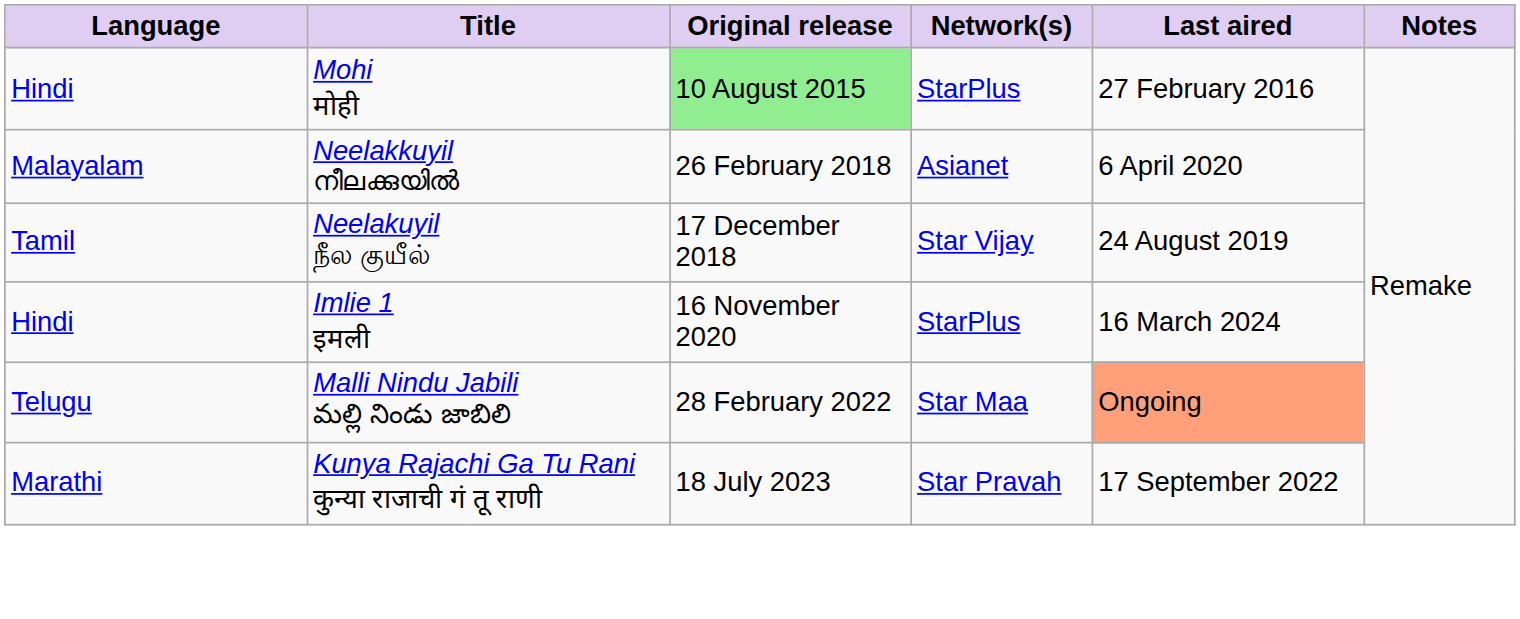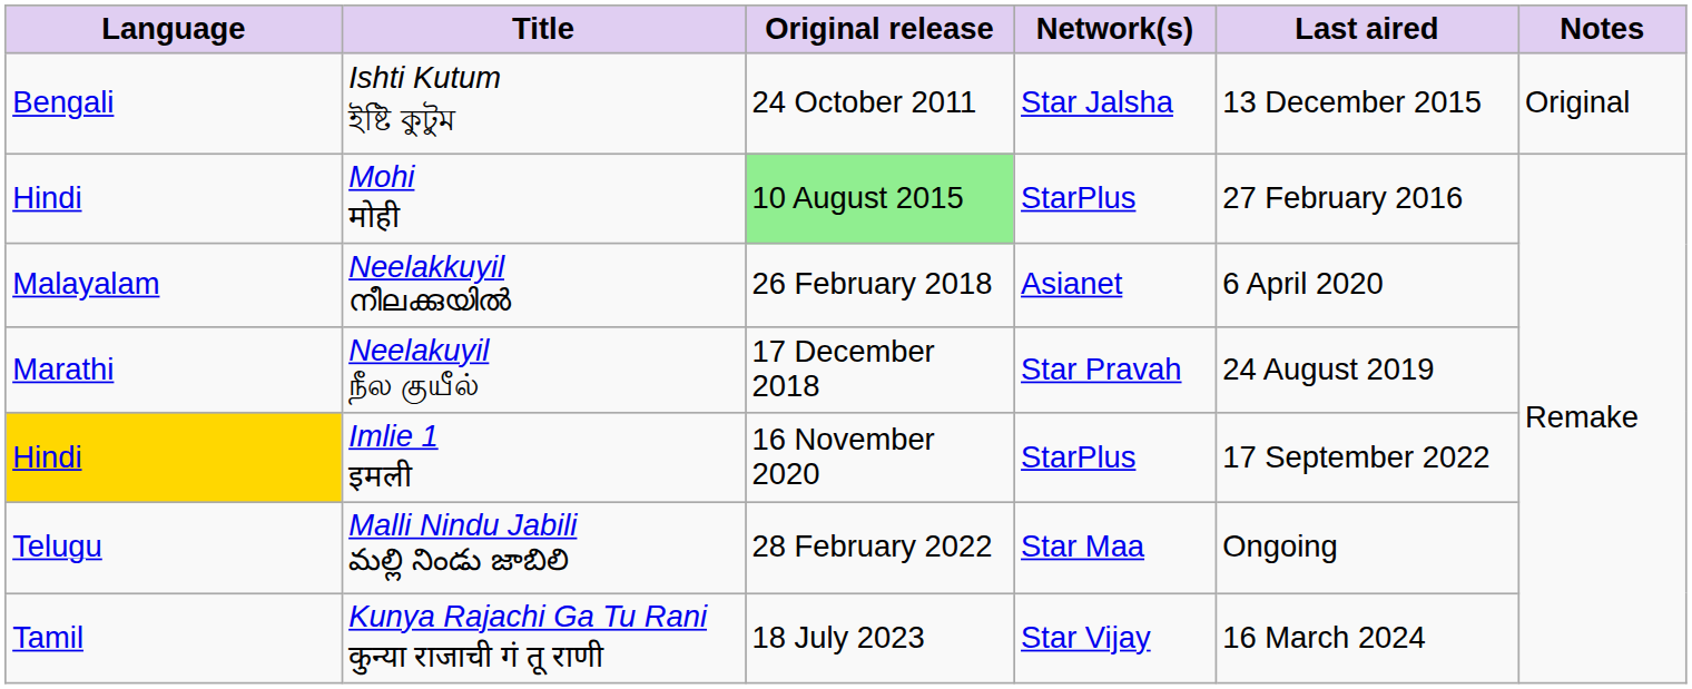+ row: Bengali | Ishti Kutum ইষ্টি কুটুম | 24 October 2011 | Star Jalsha | 13 December 2015 | Original
Neelakuyil நீல குயீல் | Language: Tamil -> Marathi
Neelakuyil நீல குயீல் | Network(s): Star Vijay -> Star Pravah
Imlie 1 इमली | Language: no background -> gold background
Imlie 1 इमली | Last aired: 16 March 2024 -> 17 September 2022
Malli Nindu Jabili మల్లి నిండు జాబిలి | Last aired: lightsalmon background -> no background
Kunya Rajachi Ga Tu Rani कुन्या राजाची गं तू राणी | Language: Marathi -> Tamil
Kunya Rajachi Ga Tu Rani कुन्या राजाची गं तू राणी | Network(s): Star Pravah -> Star Vijay
Kunya Rajachi Ga Tu Rani कुन्या राजाची गं तू राणी | Last aired: 17 September 2022 -> 16 March 2024
